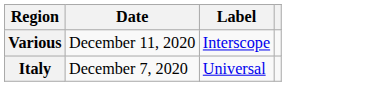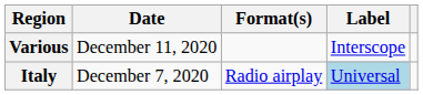+ column: Format(s) | Radio airplay
Italy | Label: no background -> lightblue background
